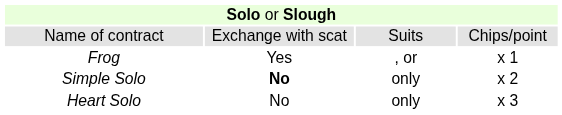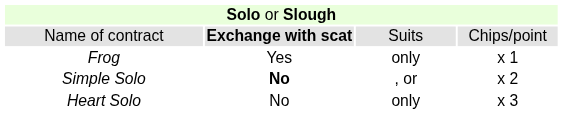Name of contract | column 2: normal -> bold
Frog | column 3: , or -> only
Simple Solo | column 3: only -> , or
